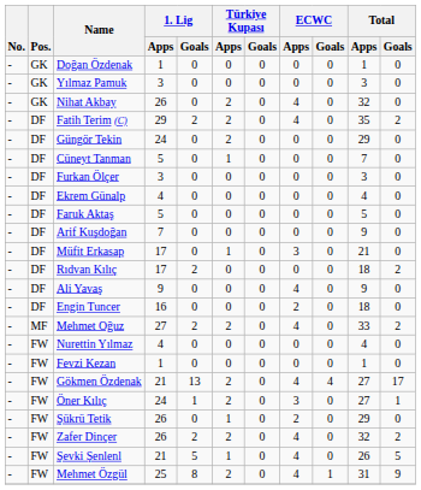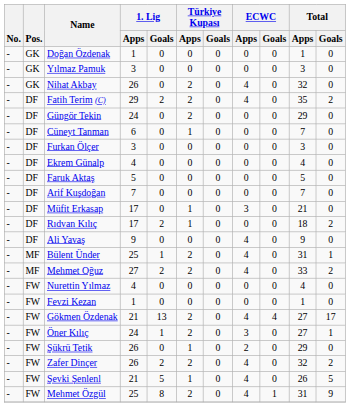Cüneyt Tanman | 1. Lig / Apps: 5 -> 6
Arif Kuşdoğan | Total / Apps: 9 -> 7
Rıdvan Kılıç | Türkiye Kupası / Apps: 0 -> 1
- row: - | DF | Engin Tuncer | 16 | 0 | 0 | 0 | 2 | 0 | 18 | 0
+ row: - | MF | Bülent Ünder | 25 | 1 | 2 | 0 | 4 | 0 | 31 | 1
